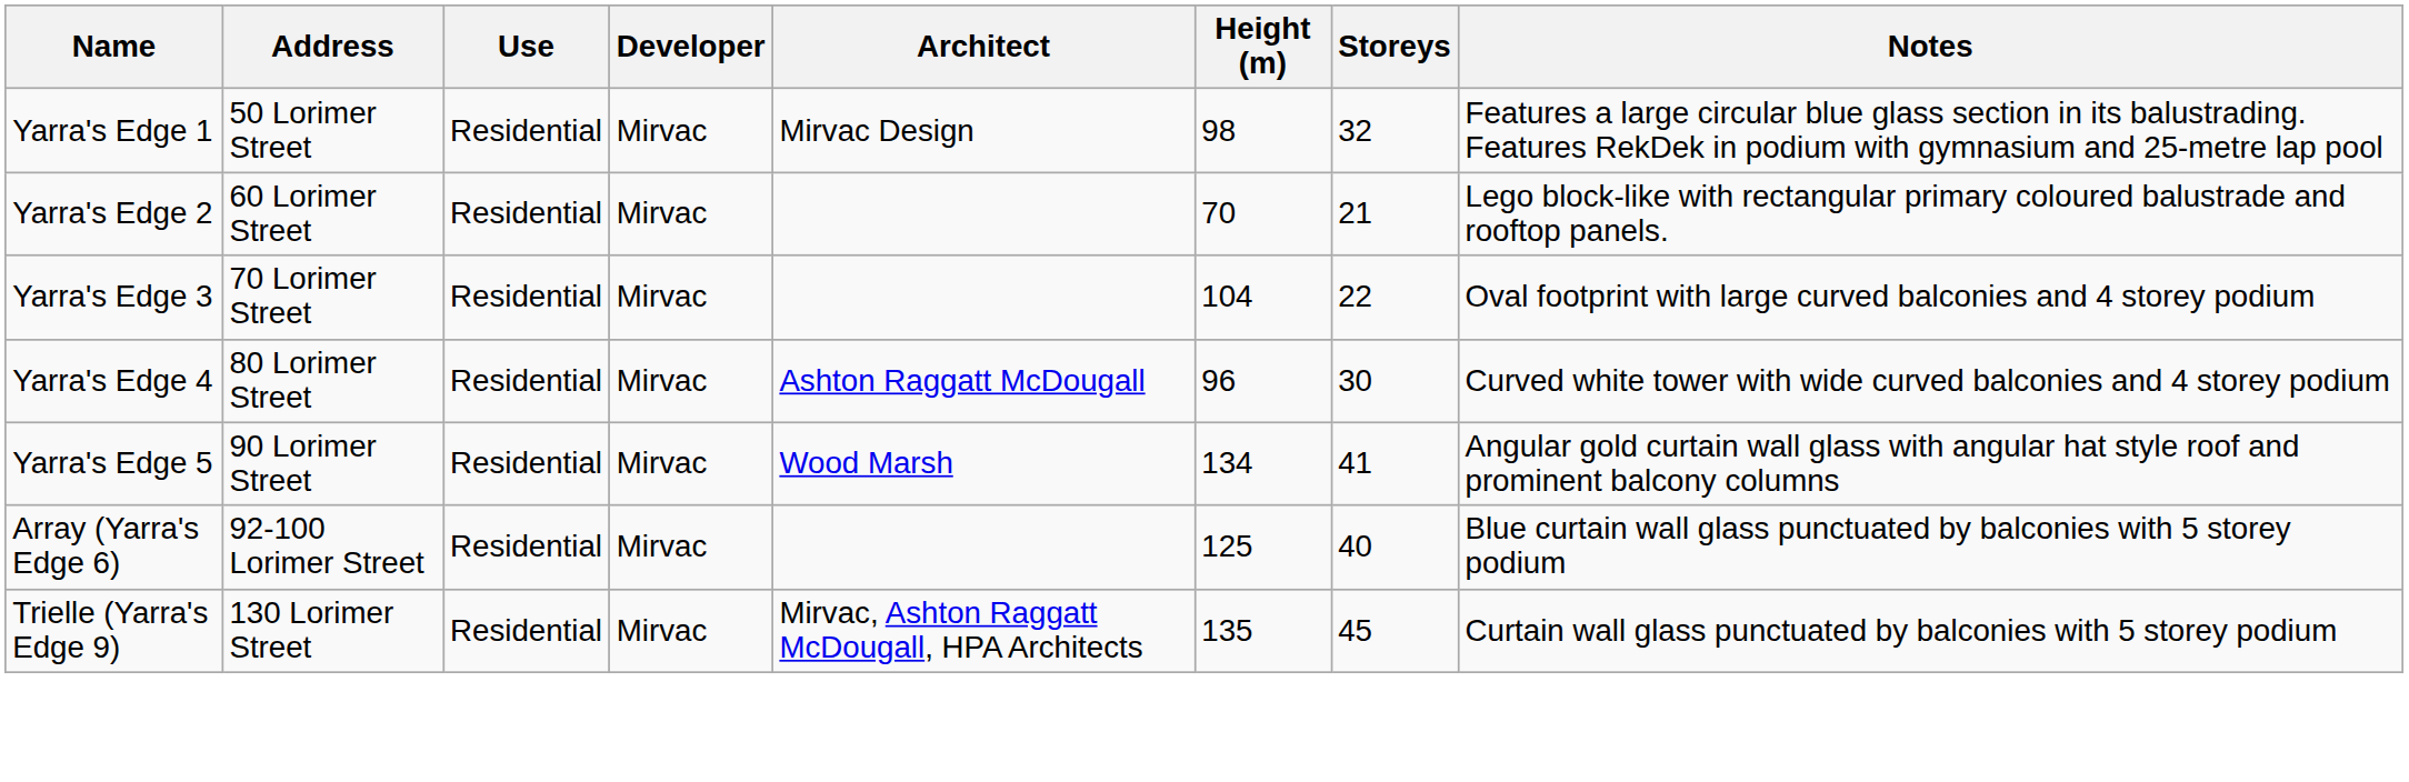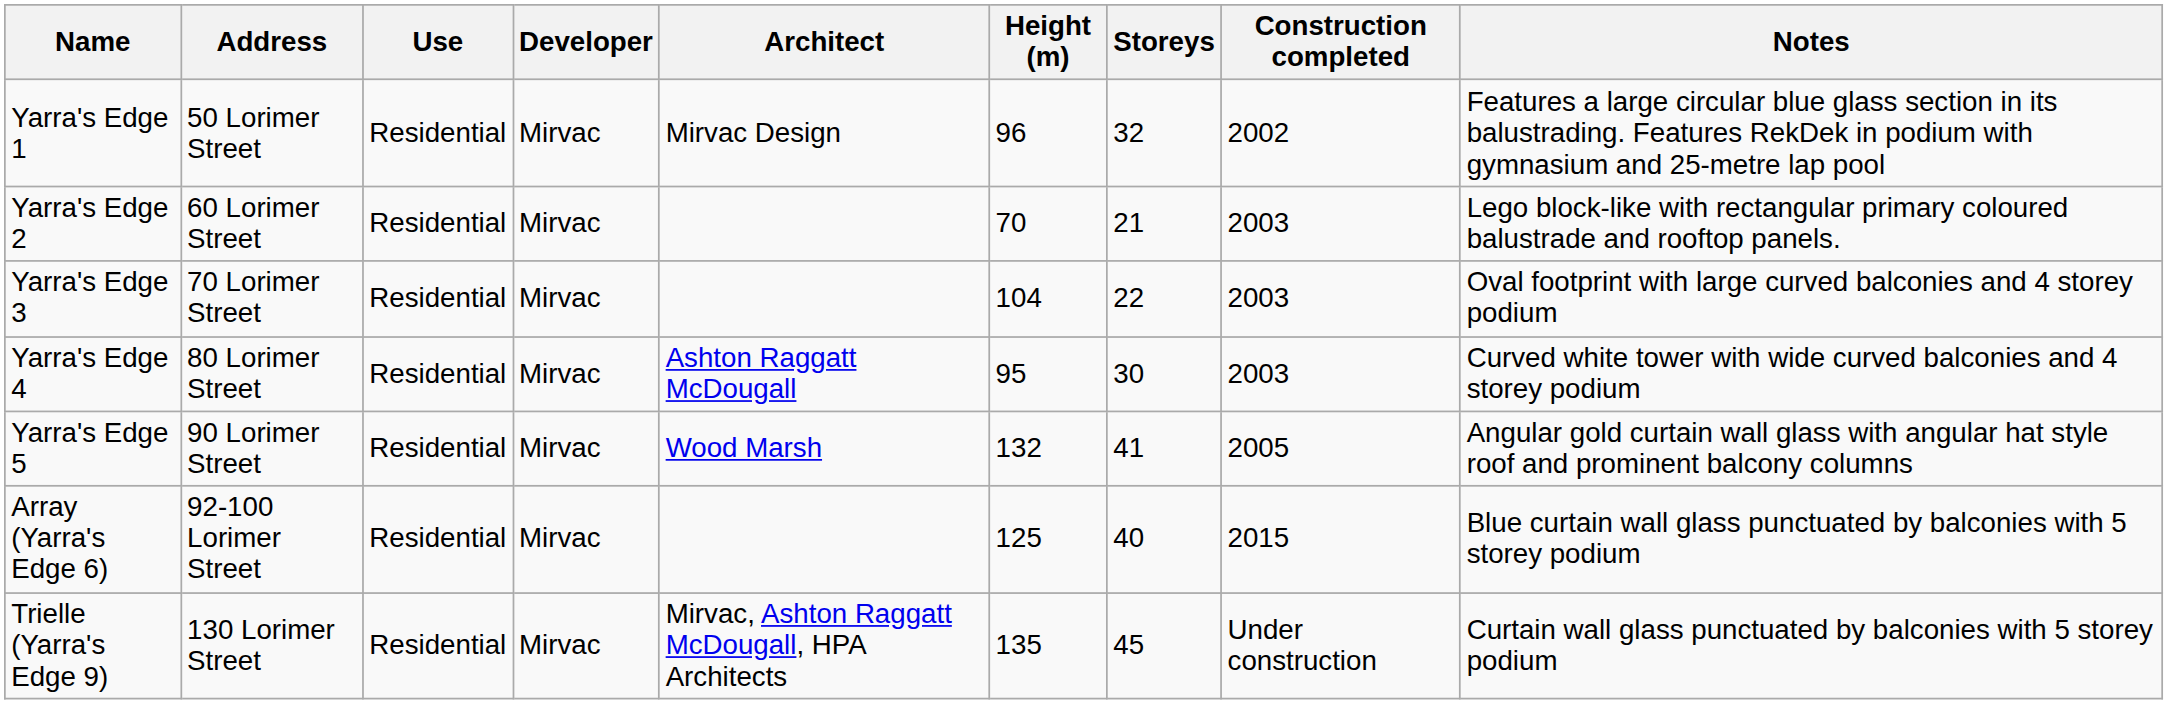+ column: Construction completed | 2002 | 2003 | 2003 | 2003 | 2005 | 2015 | Under construction
Yarra's Edge 1 | Height (m): 98 -> 96
Yarra's Edge 4 | Height (m): 96 -> 95
Yarra's Edge 5 | Height (m): 134 -> 132
